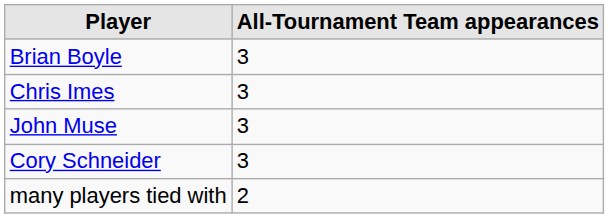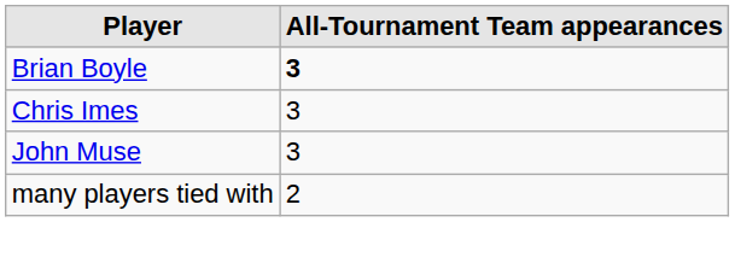Brian Boyle | All-Tournament Team appearances: normal -> bold
- row: Cory Schneider | 3
